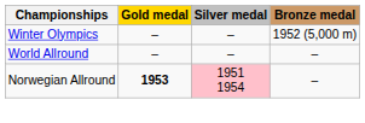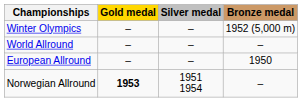+ row: European Allround | – | – | 1950
Norwegian Allround | Silver medal: pink background -> no background
